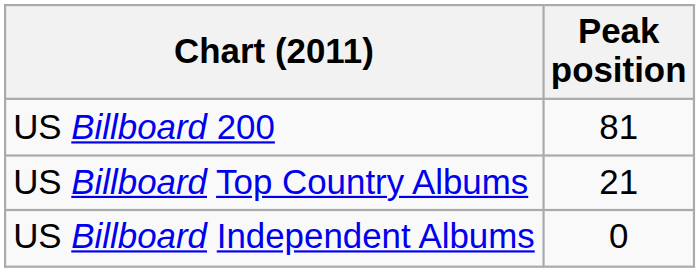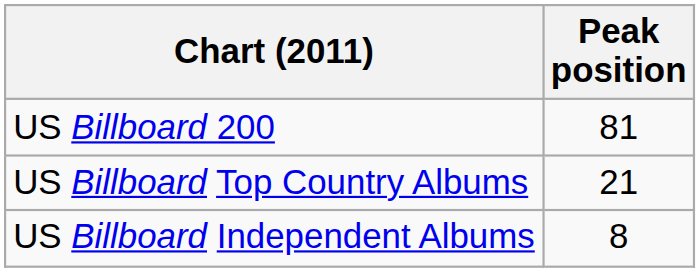US Billboard Independent Albums | Peak position: 0 -> 8
